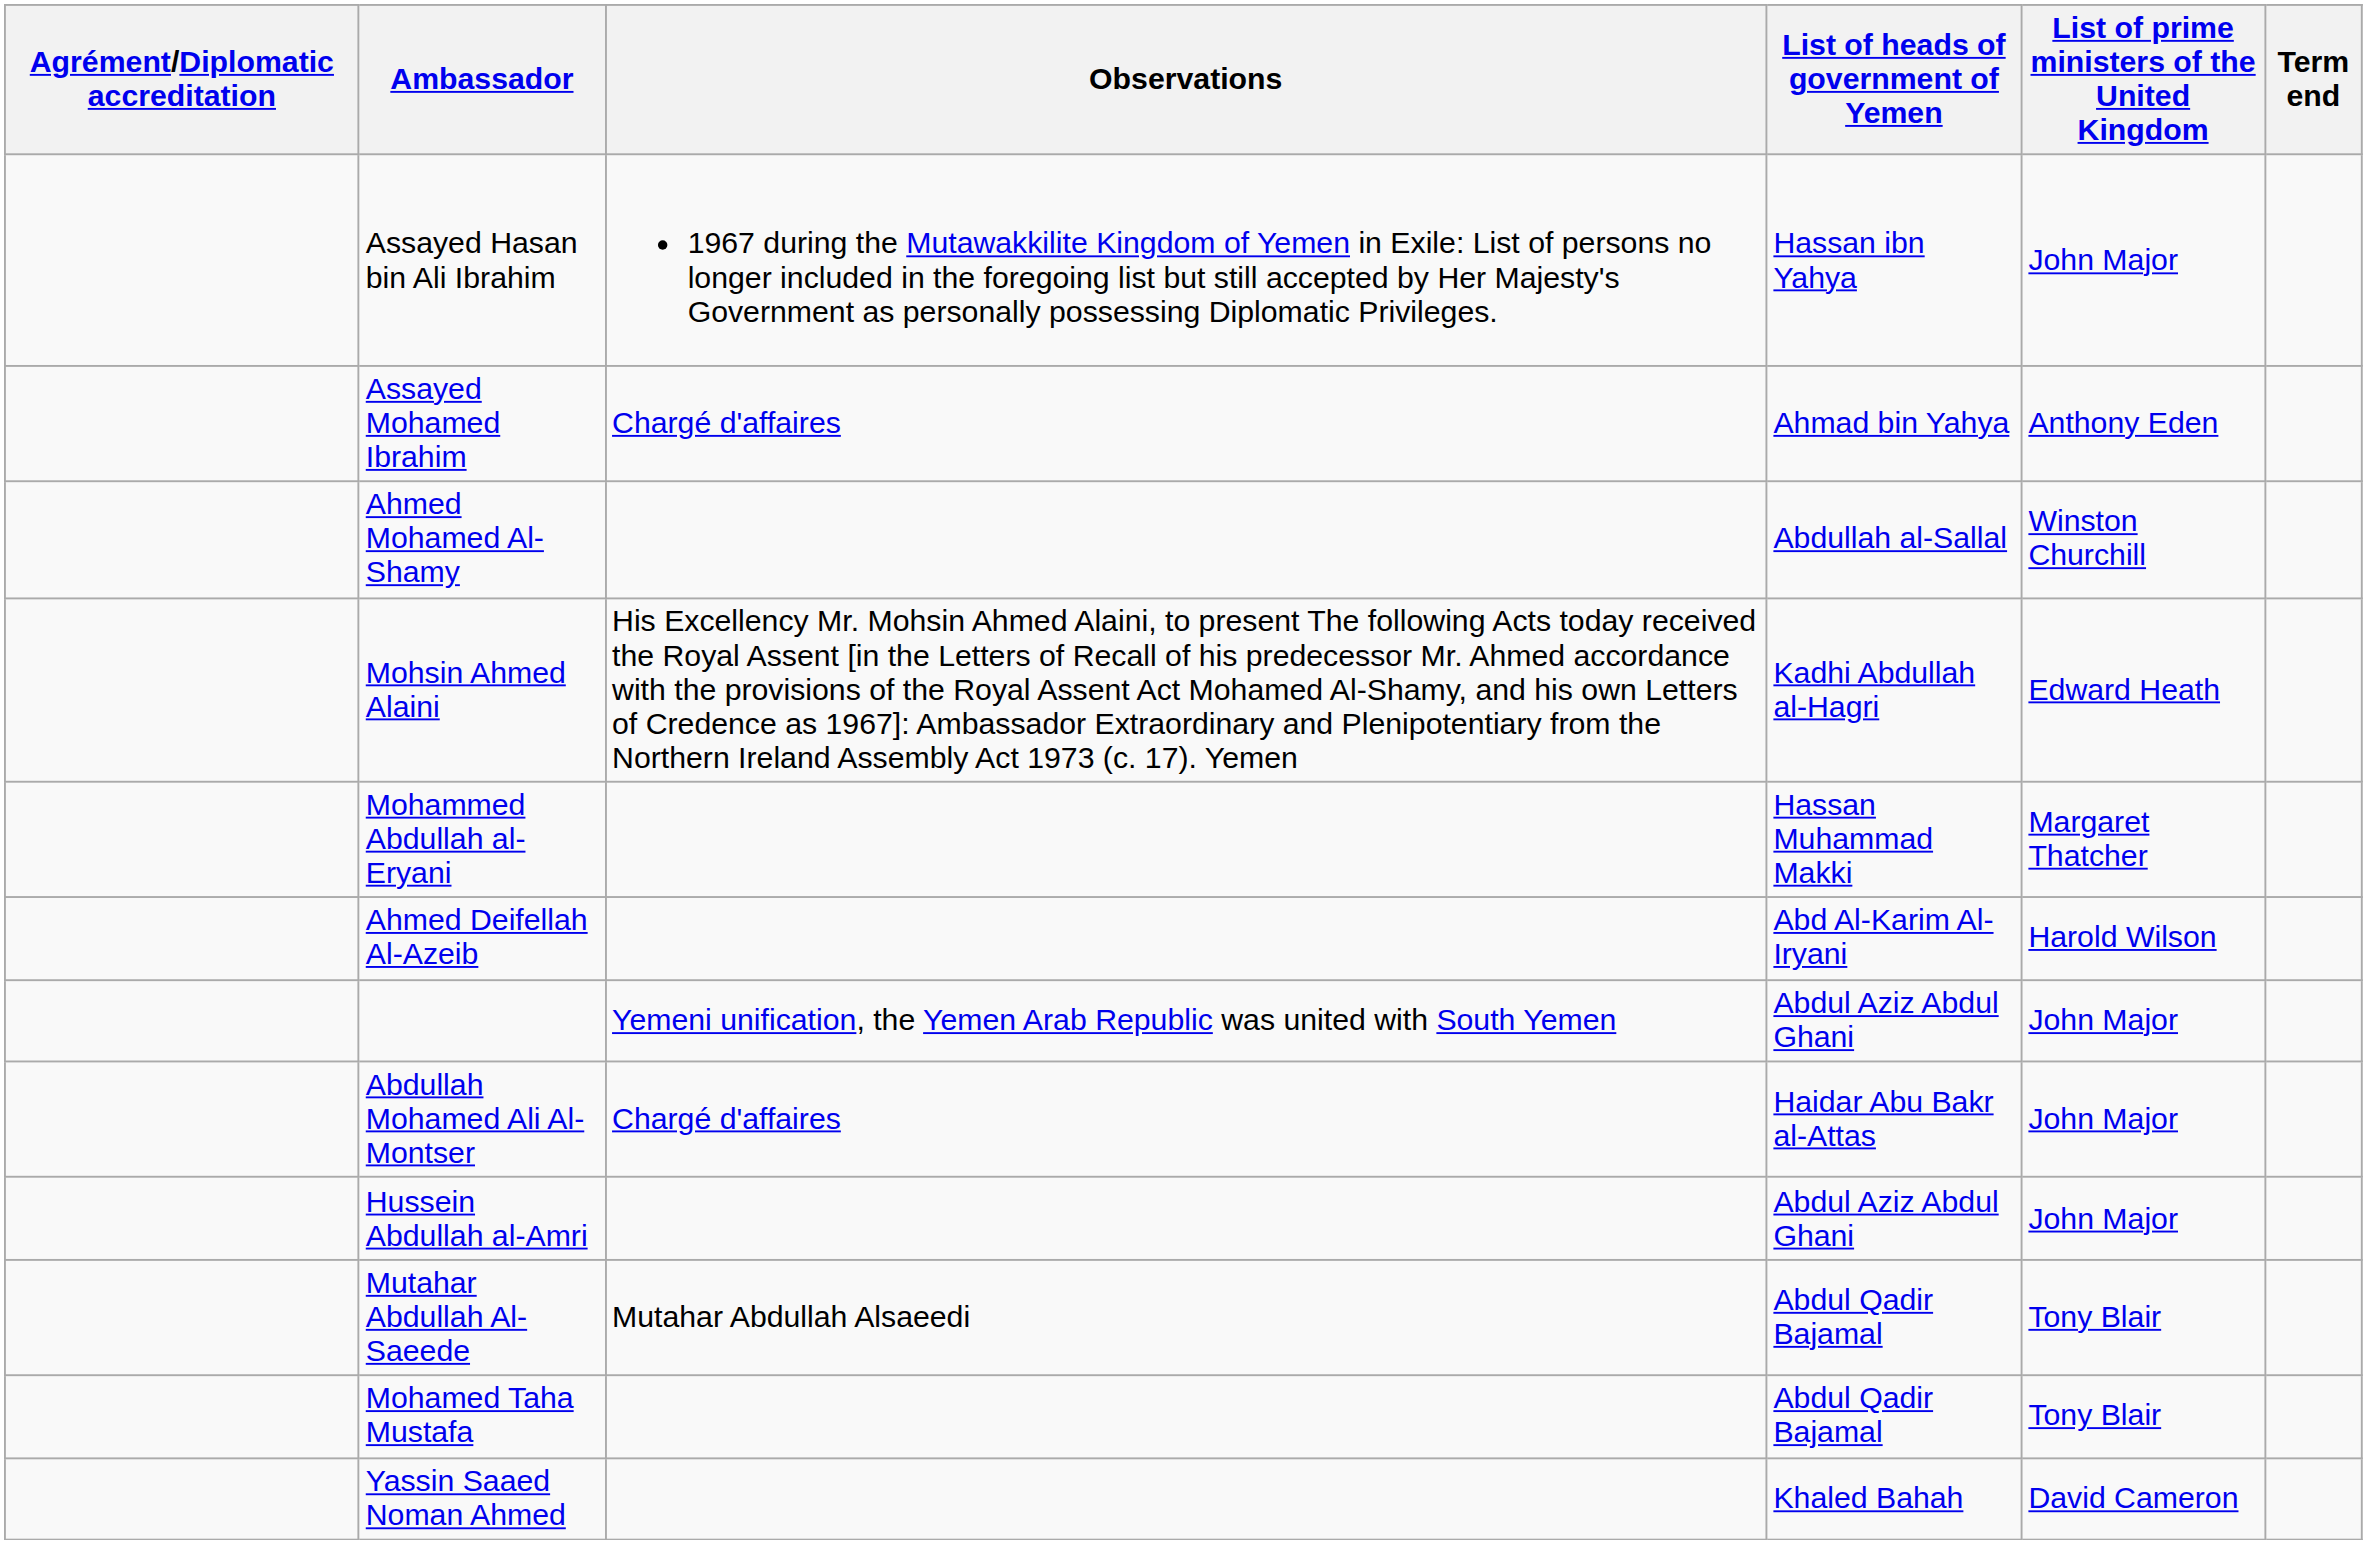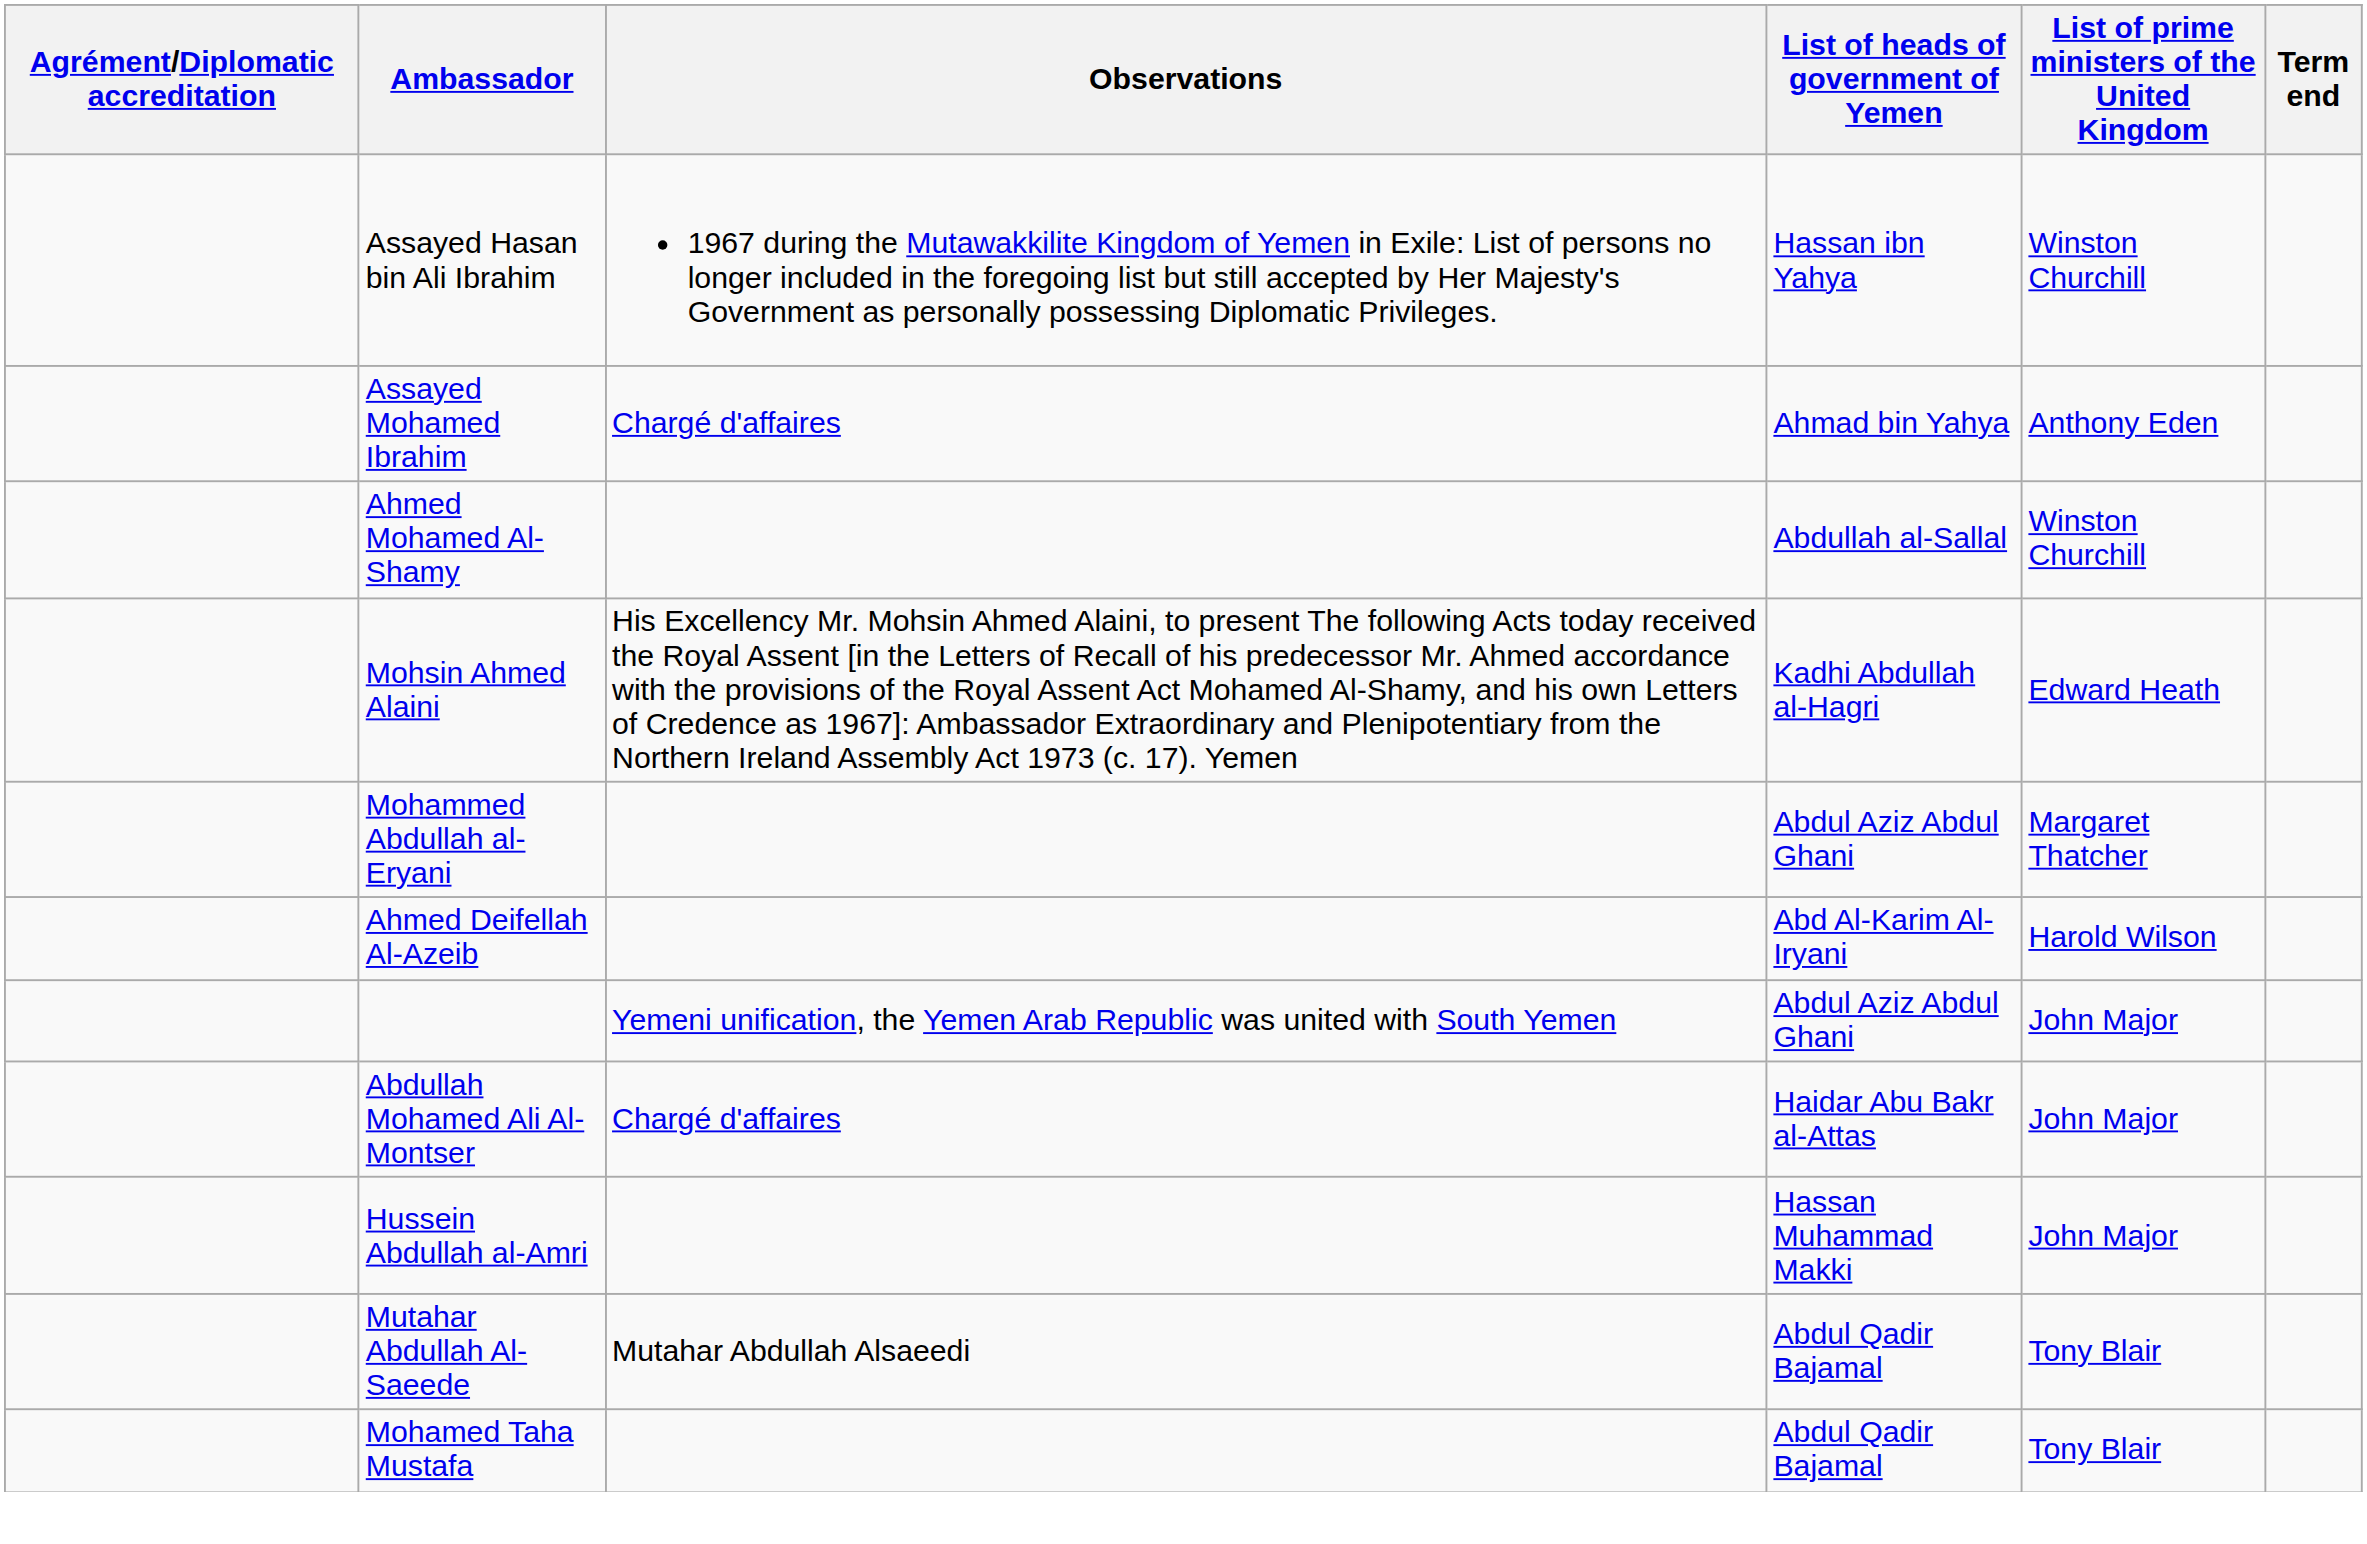Assayed Hasan bin Ali Ibrahim | List of prime ministers of the United Kingdom: John Major -> Winston Churchill
Mohammed Abdullah al-Eryani | List of heads of government of Yemen: Hassan Muhammad Makki -> Abdul Aziz Abdul Ghani
Hussein Abdullah al-Amri | List of heads of government of Yemen: Abdul Aziz Abdul Ghani -> Hassan Muhammad Makki
- row: Yassin Saaed Noman Ahmed | Khaled Bahah | David Cameron
